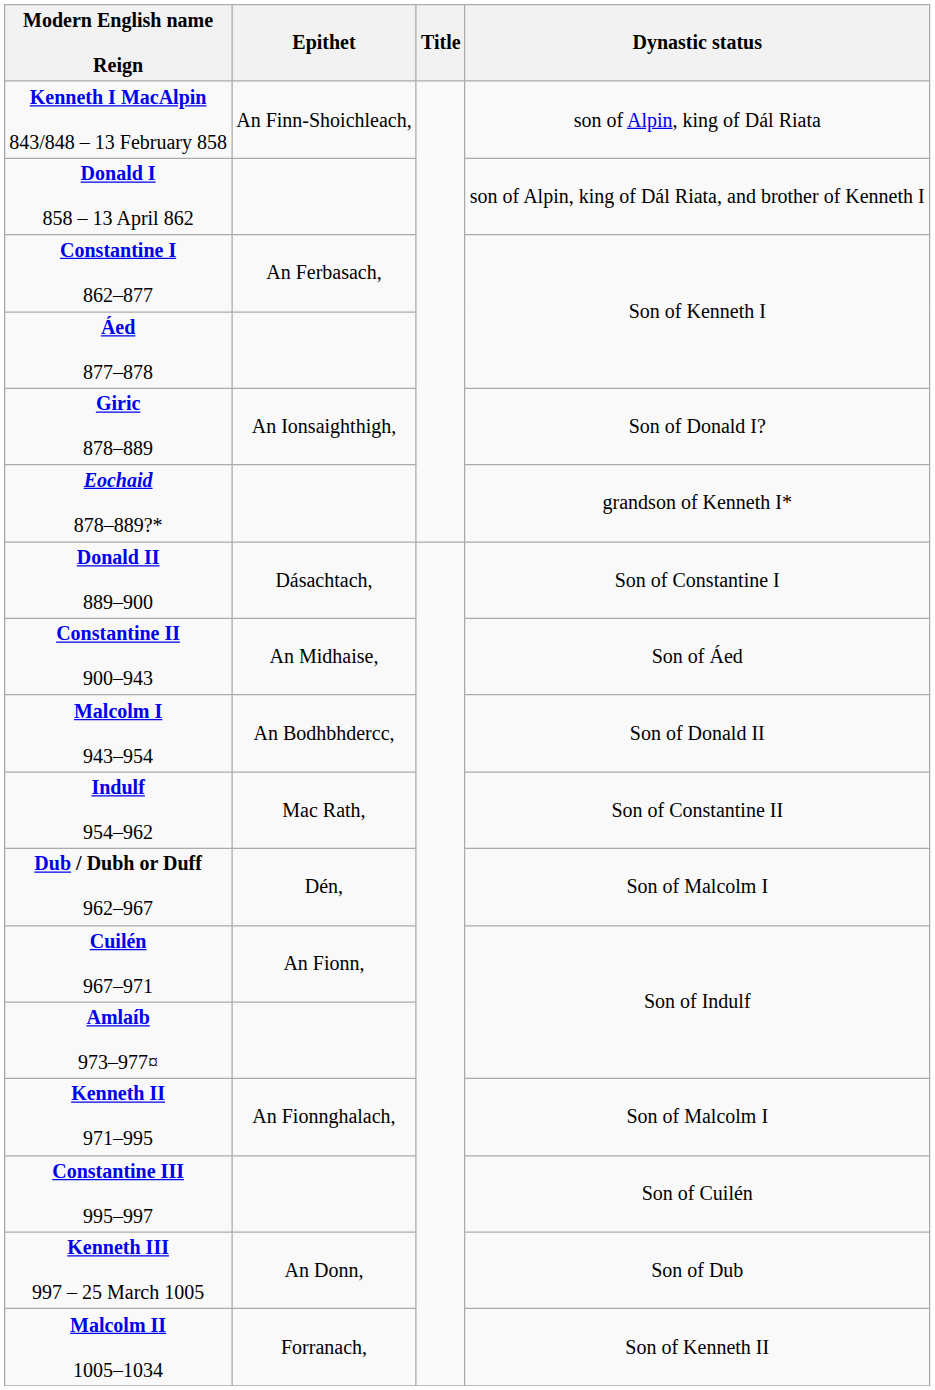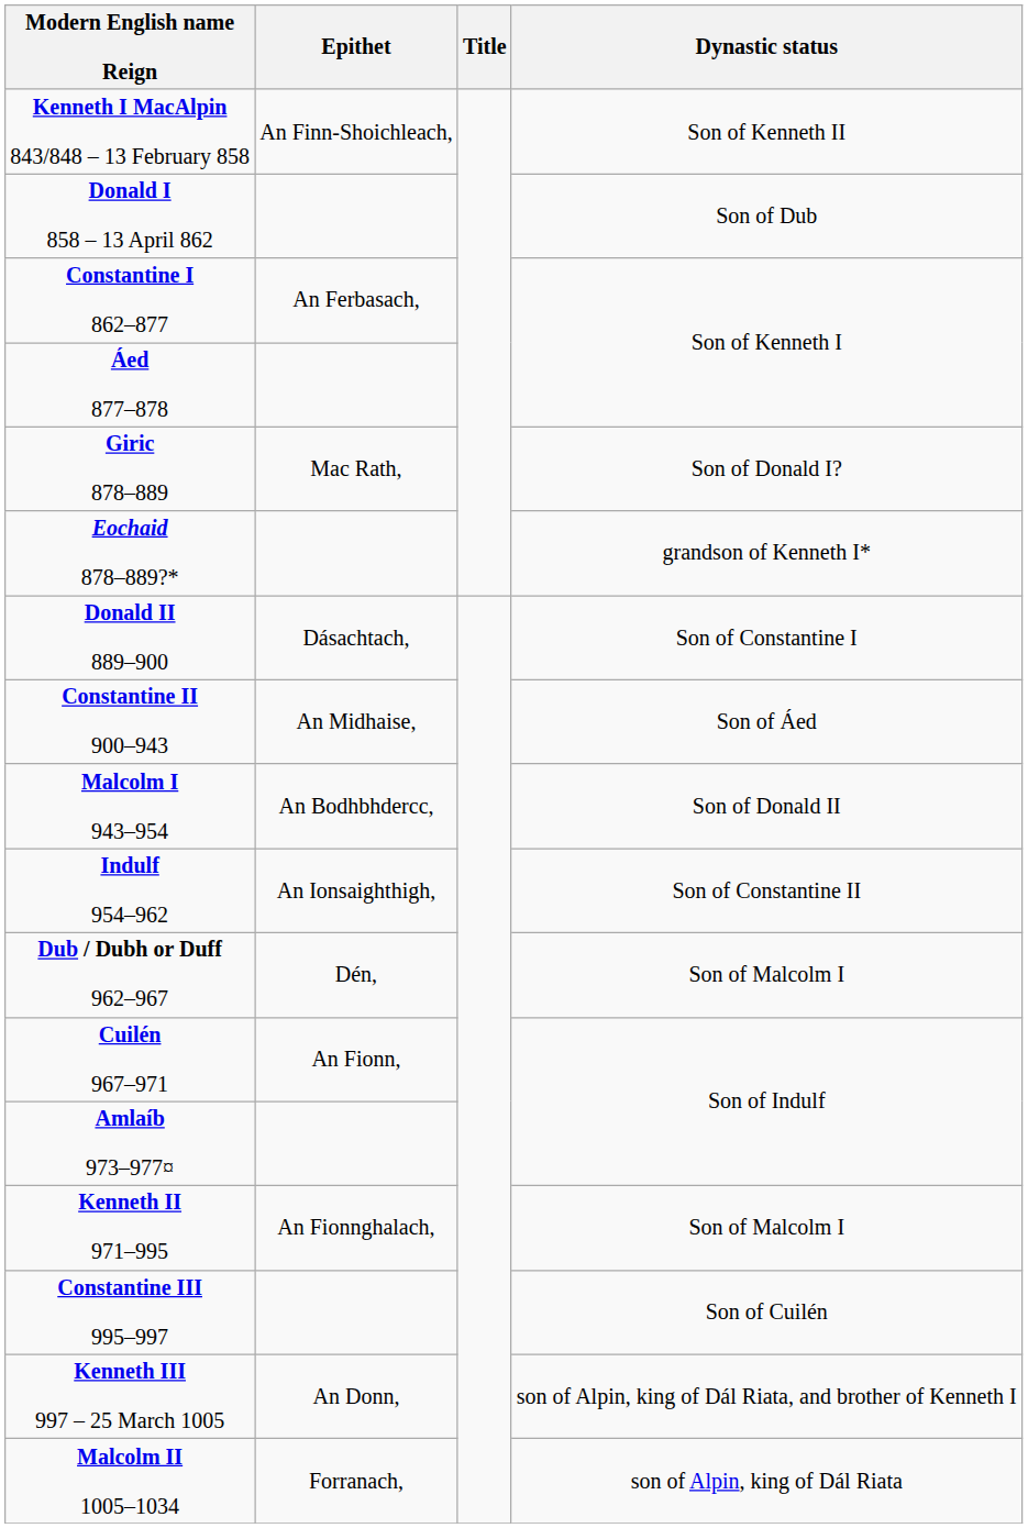Kenneth I MacAlpin 843/848 – 13 February 858 | Dynastic status: son of Alpin, king of Dál Riata -> Son of Kenneth II
Donald I 858 – 13 April 862 | Dynastic status: son of Alpin, king of Dál Riata, and brother of Kenneth I -> Son of Dub
Giric 878–889 | Epithet: An Ionsaighthigh, -> Mac Rath,
Indulf 954–962 | Epithet: Mac Rath, -> An Ionsaighthigh,
Kenneth III 997 – 25 March 1005 | Dynastic status: Son of Dub -> son of Alpin, king of Dál Riata, and brother of Kenneth I
Malcolm II 1005–1034 | Dynastic status: Son of Kenneth II -> son of Alpin, king of Dál Riata
